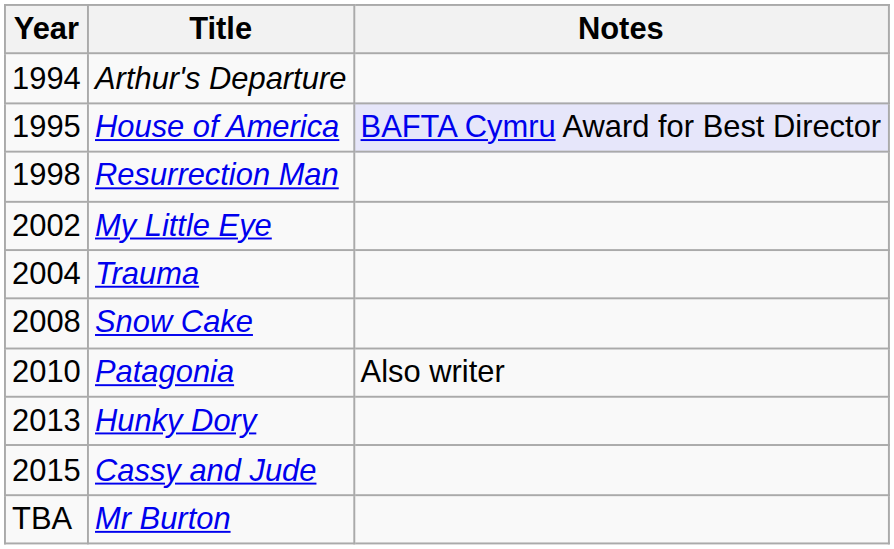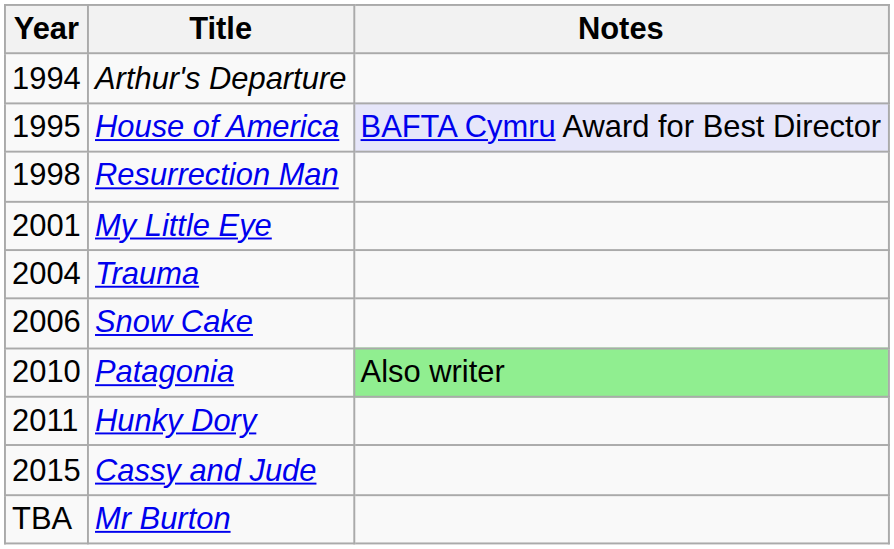My Little Eye | Year: 2002 -> 2001
Snow Cake | Year: 2008 -> 2006
Patagonia | Notes: no background -> lightgreen background
Hunky Dory | Year: 2013 -> 2011
